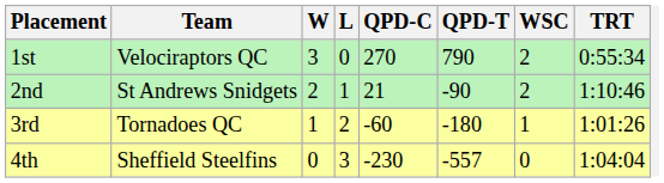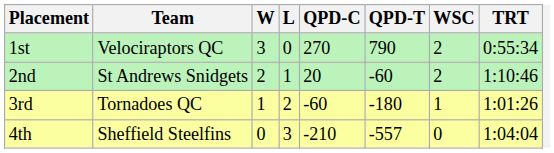2nd | QPD-C: 21 -> 20
2nd | QPD-T: -90 -> -60
4th | QPD-C: -230 -> -210
